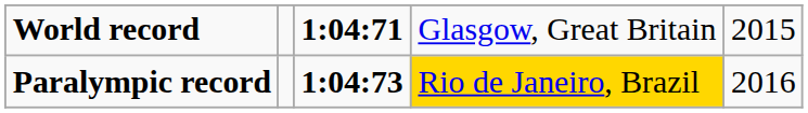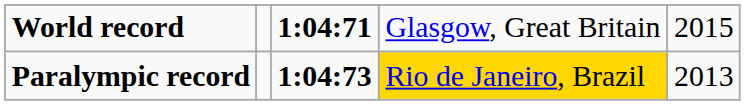Paralympic record | column 5: 2016 -> 2013
